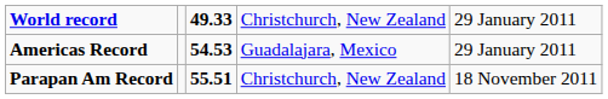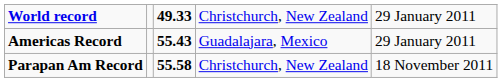Americas Record | column 3: 54.53 -> 55.43
Parapan Am Record | column 3: 55.51 -> 55.58
